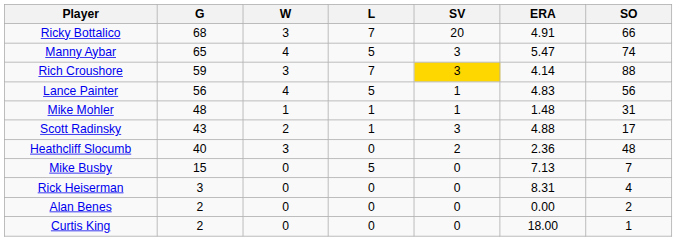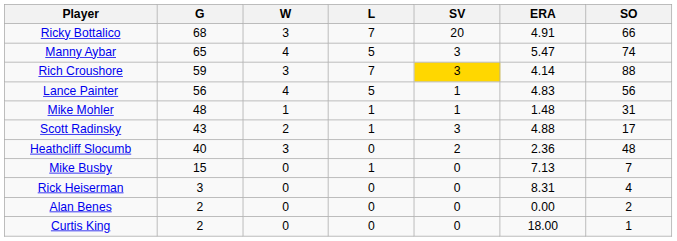Mike Busby | L: 5 -> 1
